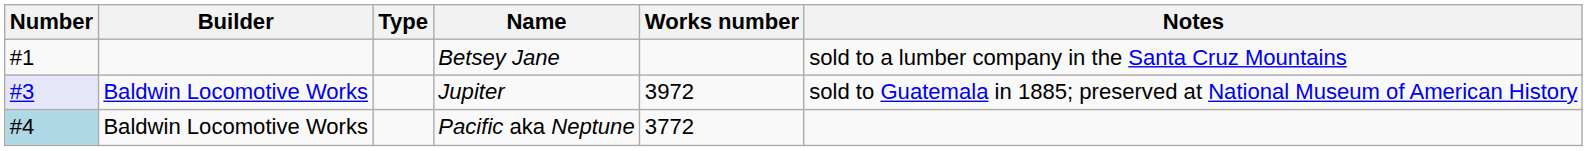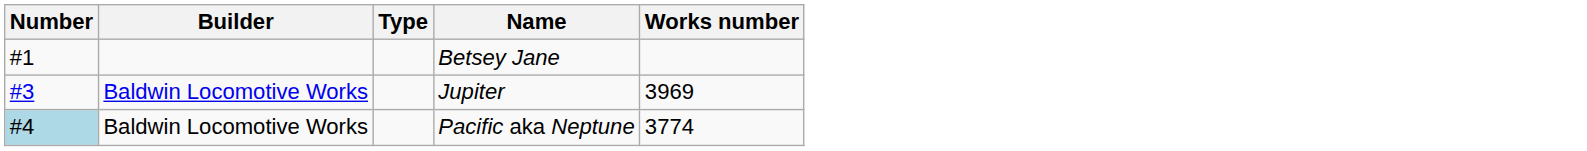- column: Notes | sold to a lumber company in the Santa Cruz Mountains | sold to Guatemala in 1885; preserved at National Museum of American History
Jupiter | Number: lavender background -> no background
Jupiter | Works number: 3972 -> 3969
Pacific aka Neptune | Works number: 3772 -> 3774
